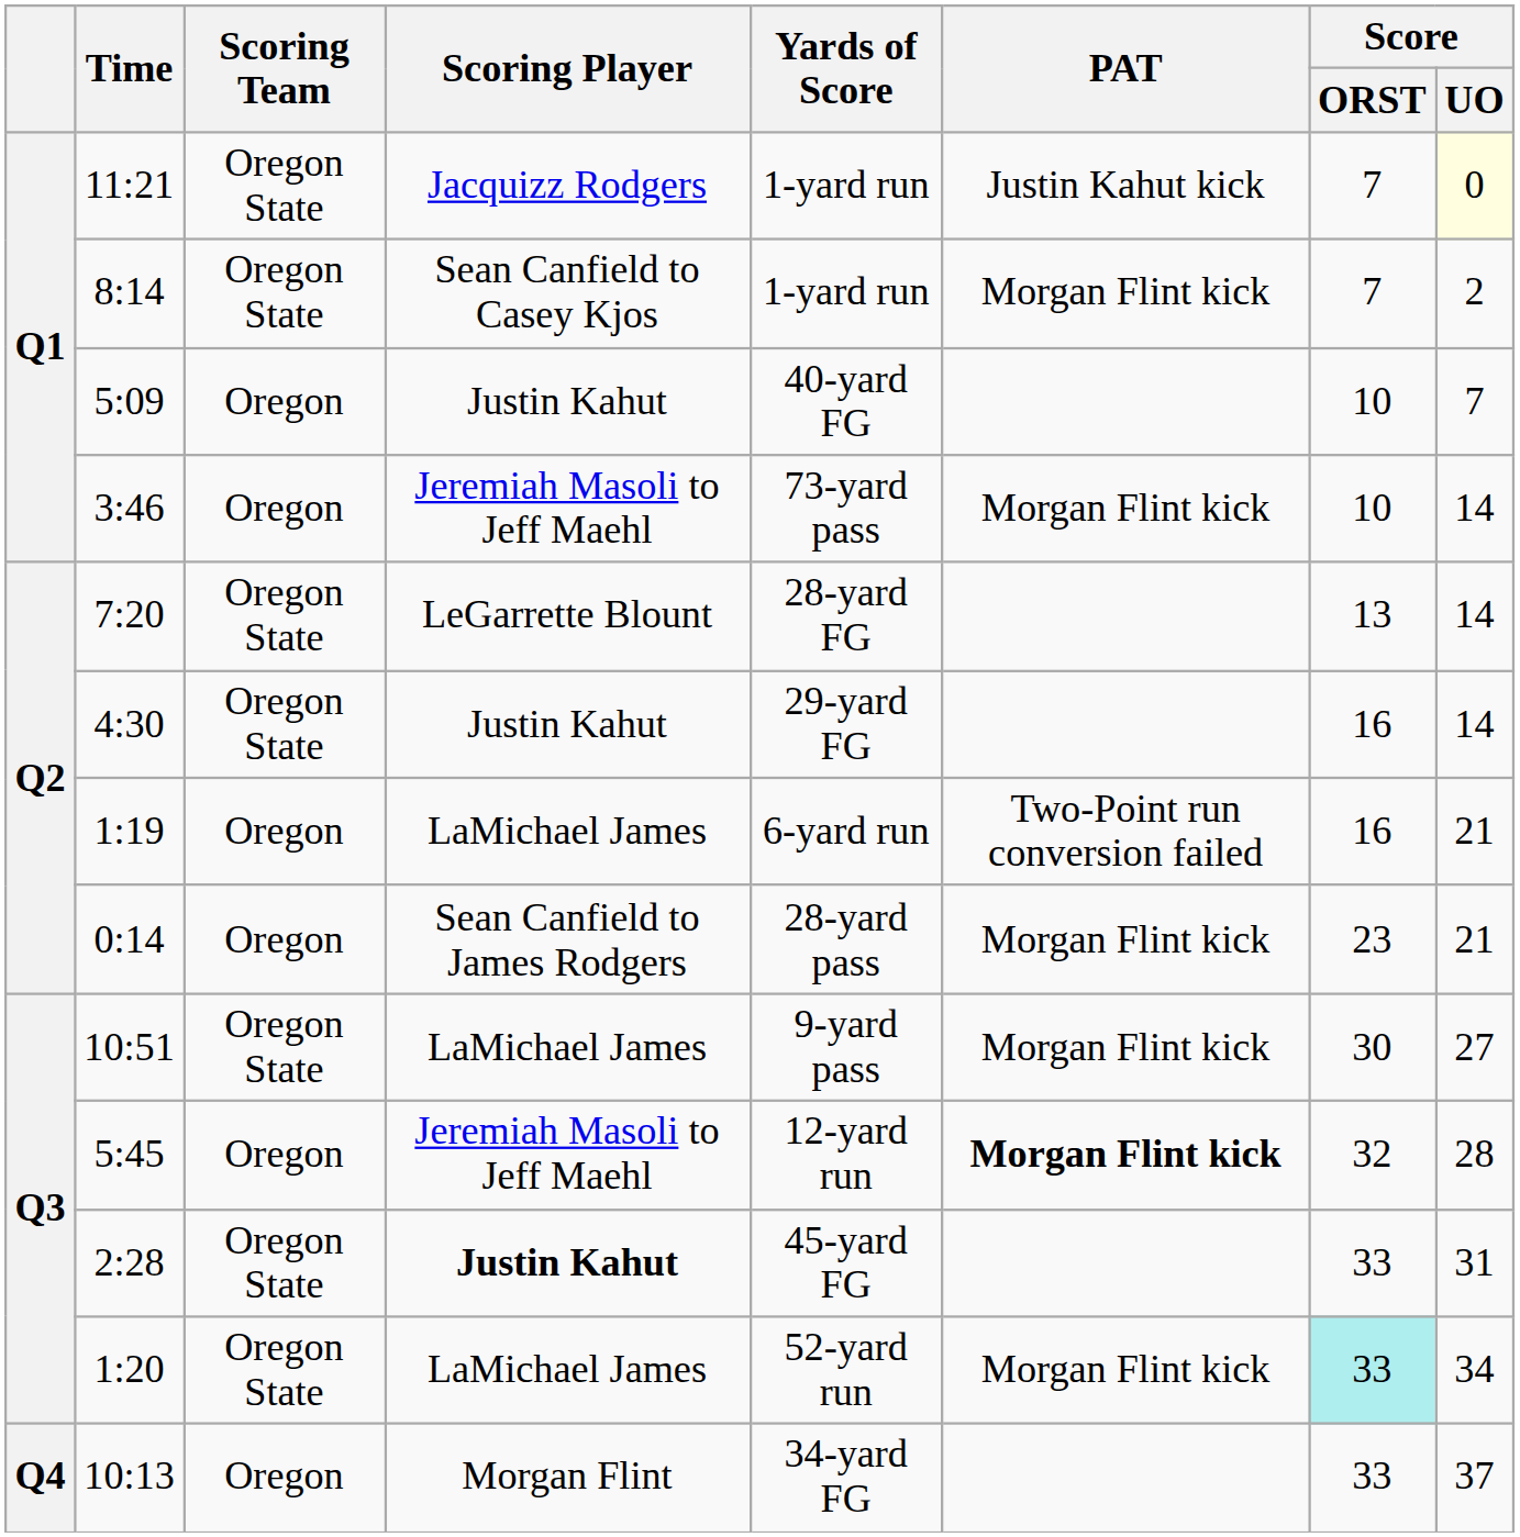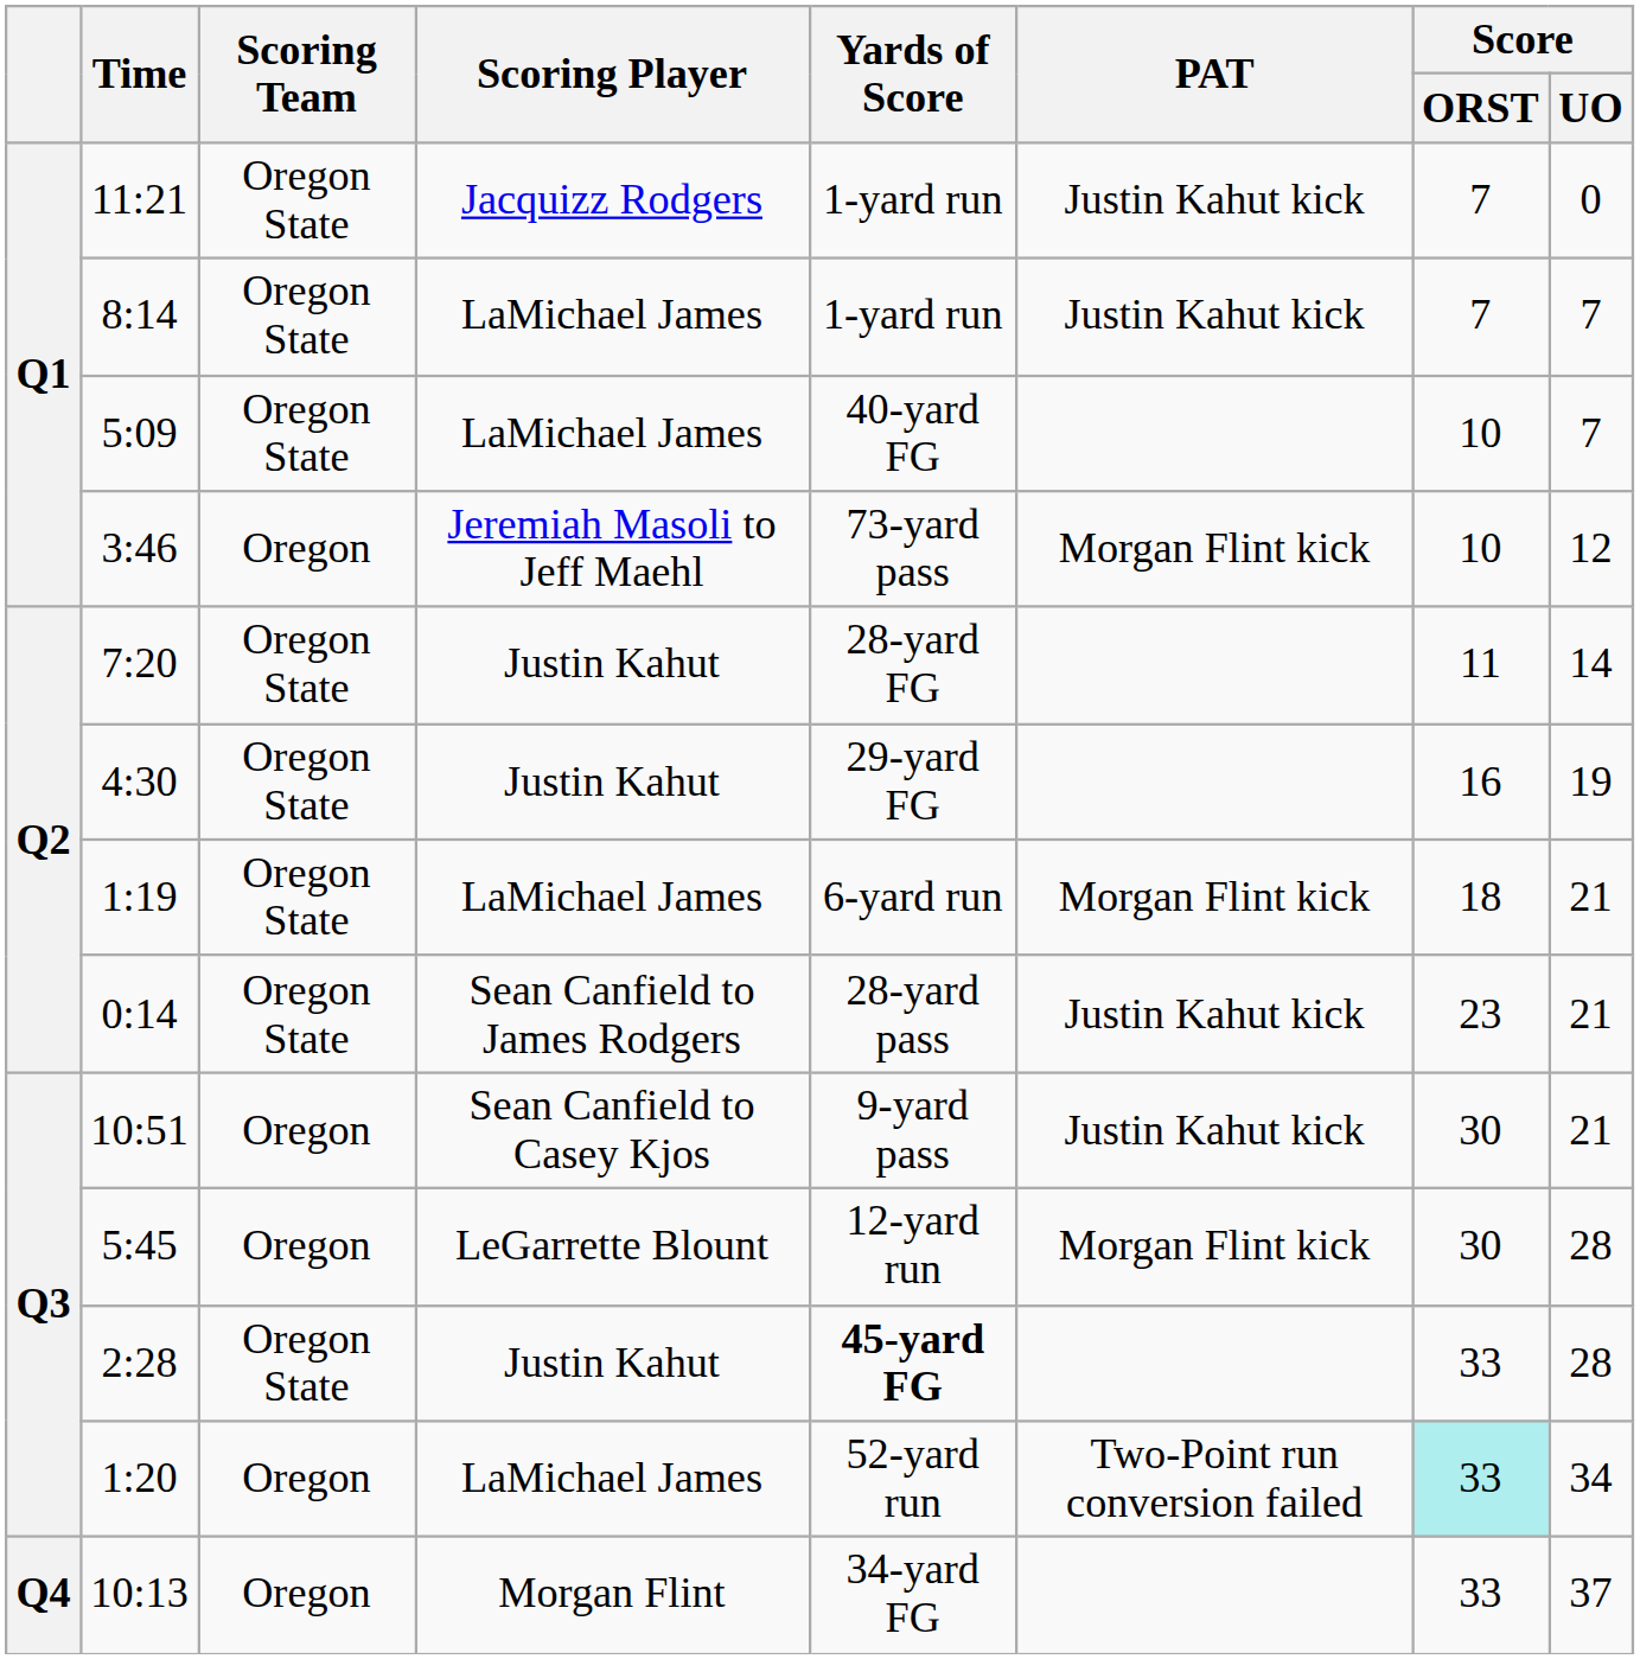11:21 | Score / UO: lightyellow background -> no background
8:14 | Scoring Player: Sean Canfield to Casey Kjos -> LaMichael James
8:14 | PAT: Morgan Flint kick -> Justin Kahut kick
8:14 | Score / UO: 2 -> 7
5:09 | Scoring Team: Oregon -> Oregon State
5:09 | Scoring Player: Justin Kahut -> LaMichael James
3:46 | Score / UO: 14 -> 12
7:20 | Scoring Player: LeGarrette Blount -> Justin Kahut
7:20 | Score / ORST: 13 -> 11
4:30 | Score / UO: 14 -> 19
1:19 | Scoring Team: Oregon -> Oregon State
1:19 | PAT: Two-Point run conversion failed -> Morgan Flint kick
1:19 | Score / ORST: 16 -> 18
0:14 | Scoring Team: Oregon -> Oregon State
0:14 | PAT: Morgan Flint kick -> Justin Kahut kick
10:51 | Scoring Team: Oregon State -> Oregon
10:51 | Scoring Player: LaMichael James -> Sean Canfield to Casey Kjos
10:51 | PAT: Morgan Flint kick -> Justin Kahut kick
10:51 | Score / UO: 27 -> 21
5:45 | Scoring Player: Jeremiah Masoli to Jeff Maehl -> LeGarrette Blount
5:45 | PAT: bold -> normal
5:45 | Score / ORST: 32 -> 30
2:28 | Scoring Player: bold -> normal
2:28 | Yards of Score: normal -> bold
2:28 | Score / UO: 31 -> 28
1:20 | Scoring Team: Oregon State -> Oregon
1:20 | PAT: Morgan Flint kick -> Two-Point run conversion failed
